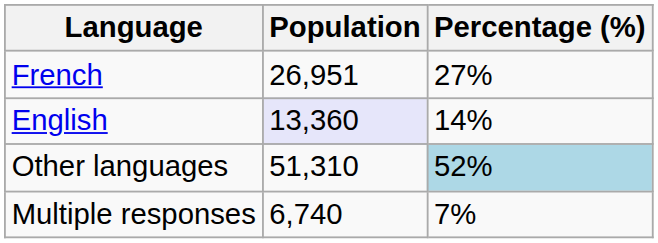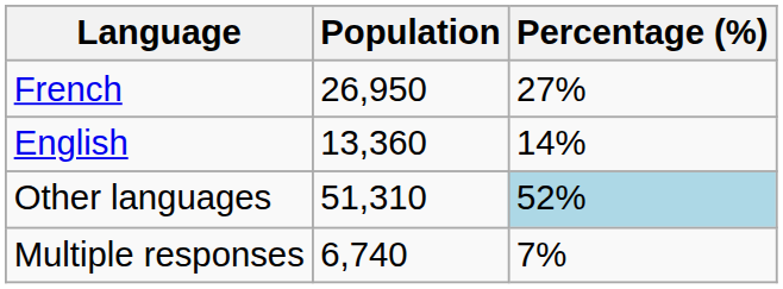French | Population: 26,951 -> 26,950
English | Population: lavender background -> no background
